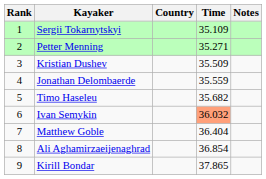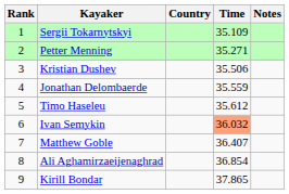Kristian Dushev | Time: 35.509 -> 35.506
Timo Haseleu | Time: 35.682 -> 35.612
Matthew Goble | Time: 36.404 -> 36.407
